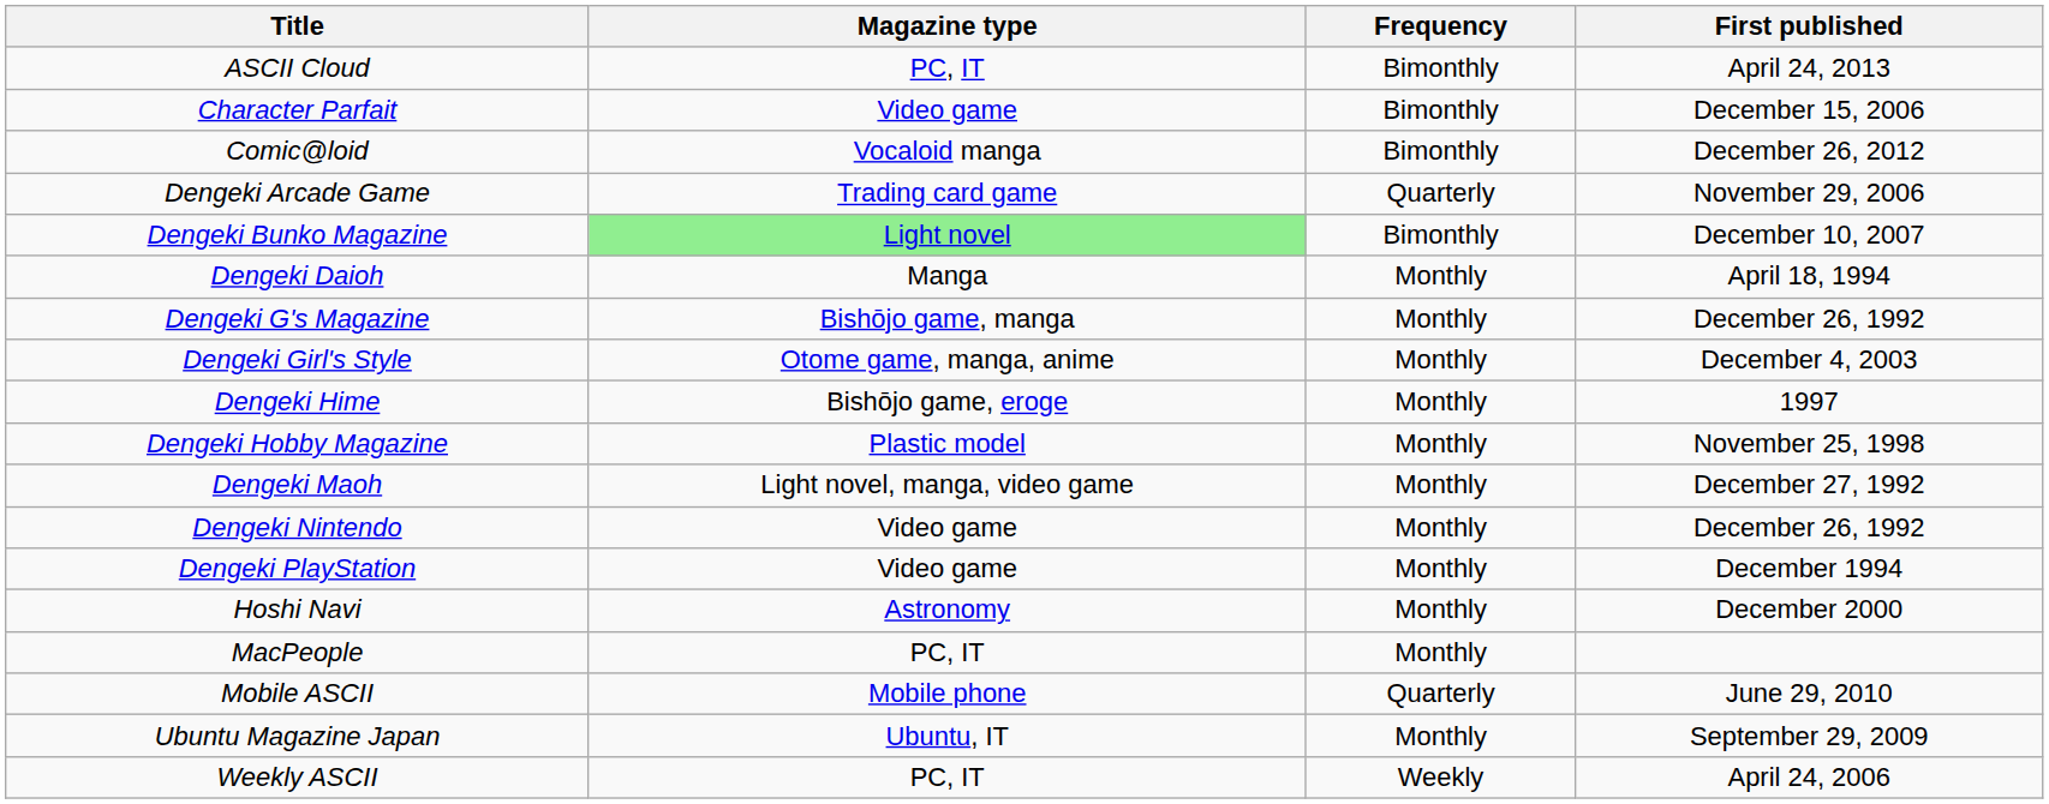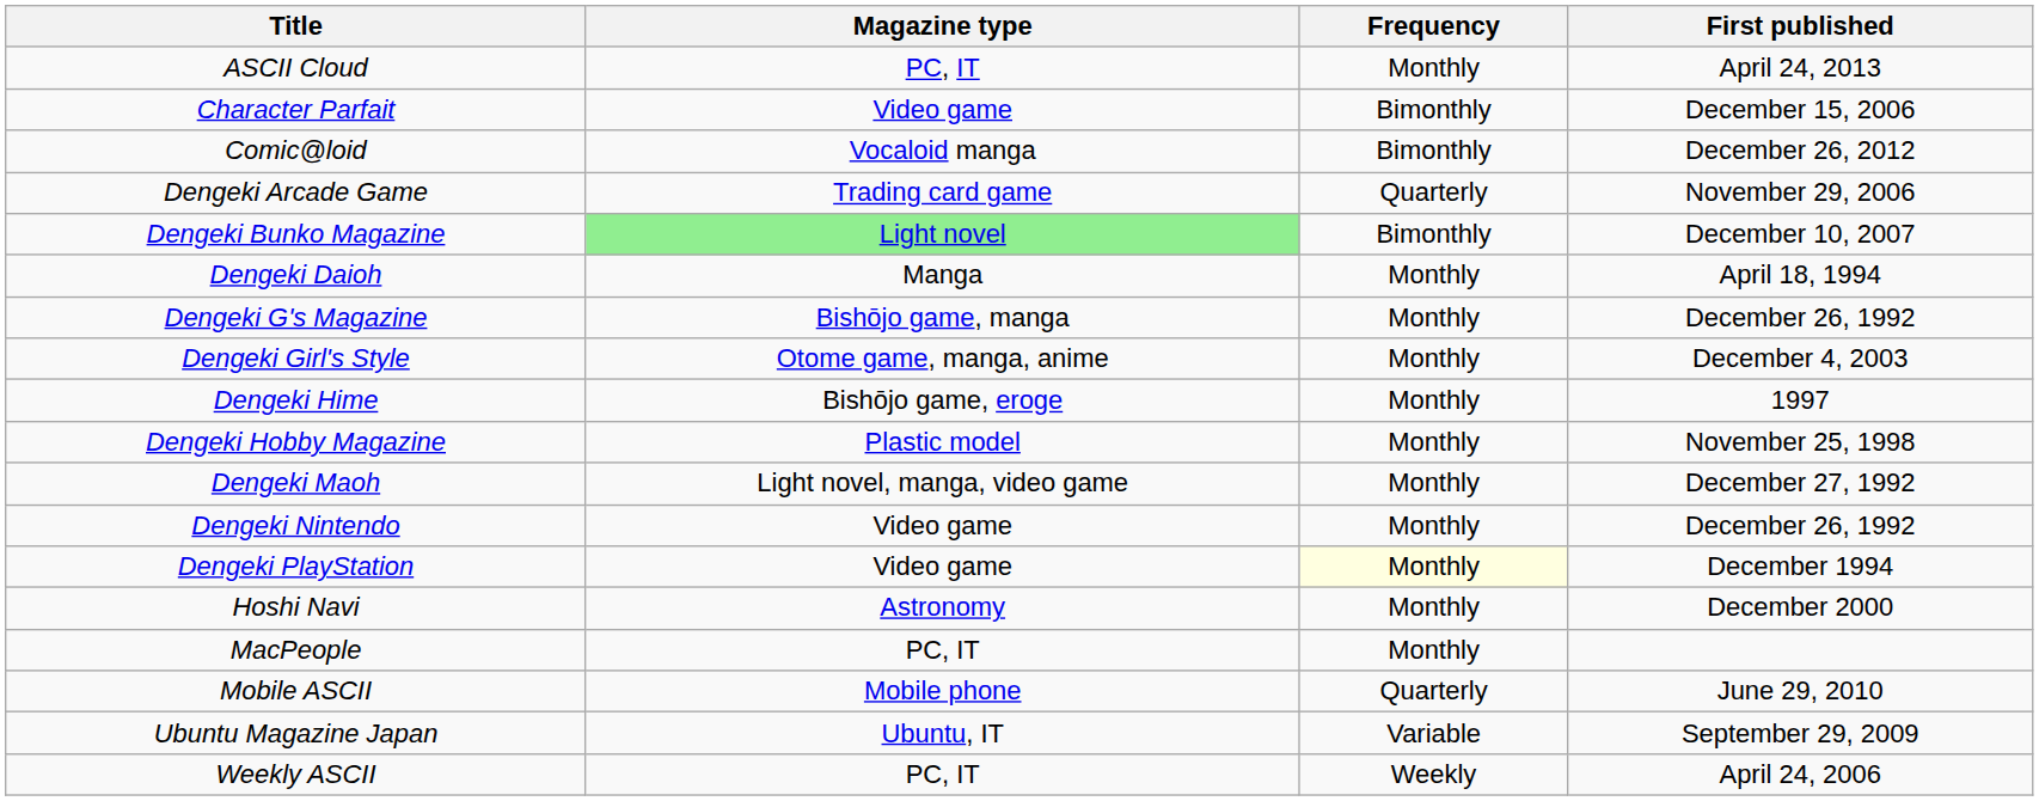ASCII Cloud | Frequency: Bimonthly -> Monthly
Dengeki PlayStation | Frequency: no background -> lightyellow background
Ubuntu Magazine Japan | Frequency: Monthly -> Variable
